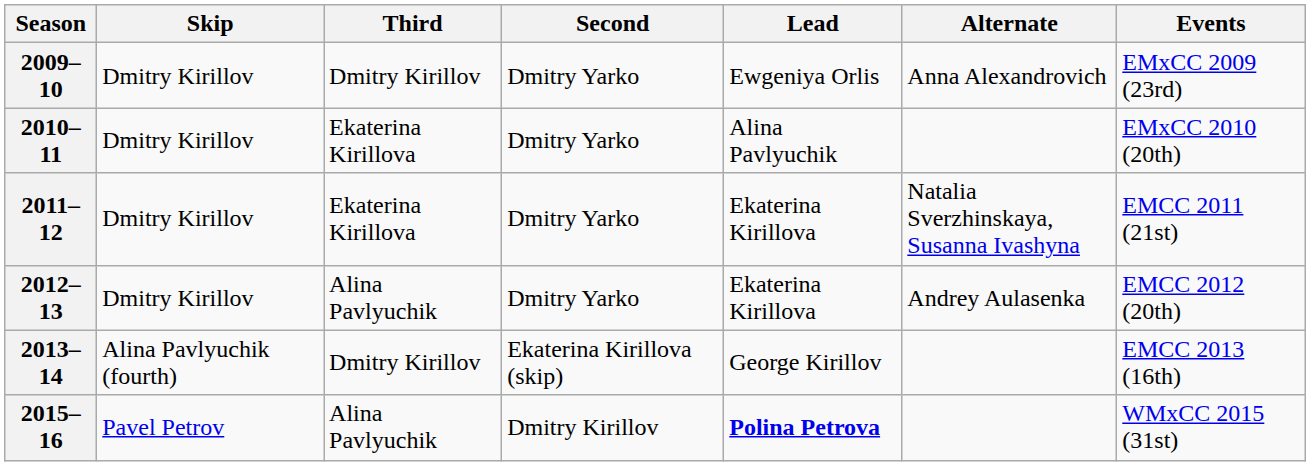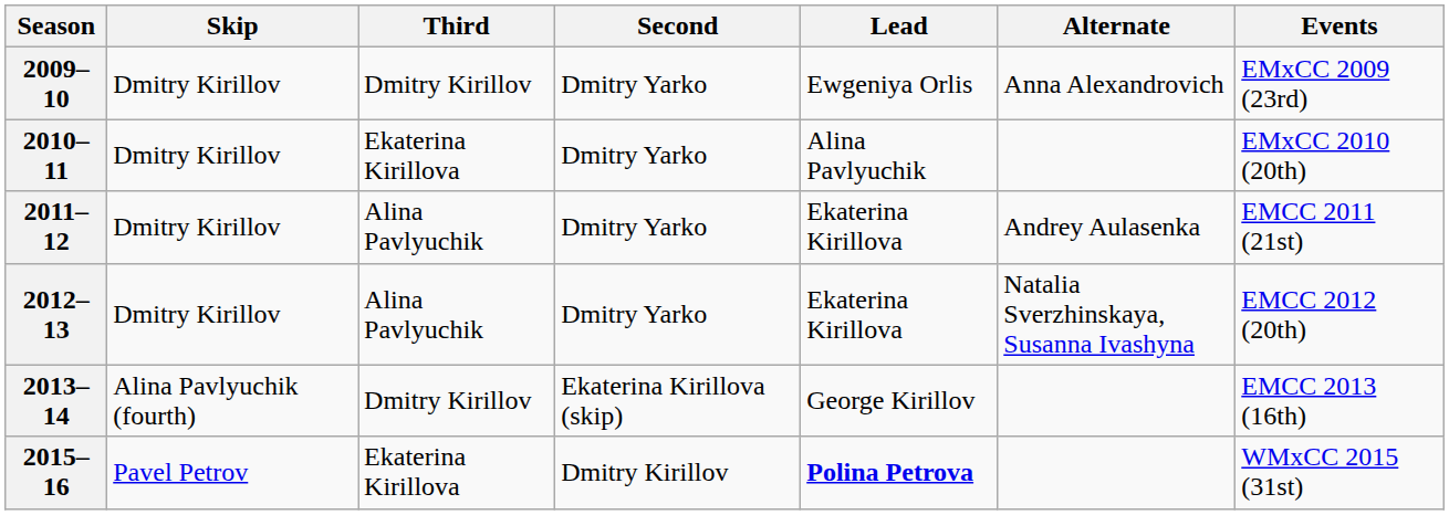2011–12 | Third: Ekaterina Kirillova -> Alina Pavlyuchik
2011–12 | Alternate: Natalia Sverzhinskaya, Susanna Ivashyna -> Andrey Aulasenka
2012–13 | Alternate: Andrey Aulasenka -> Natalia Sverzhinskaya, Susanna Ivashyna
2015–16 | Third: Alina Pavlyuchik -> Ekaterina Kirillova
